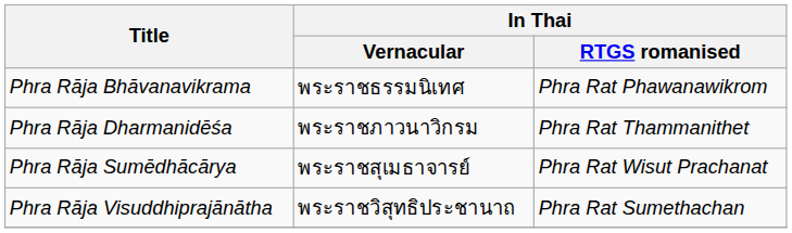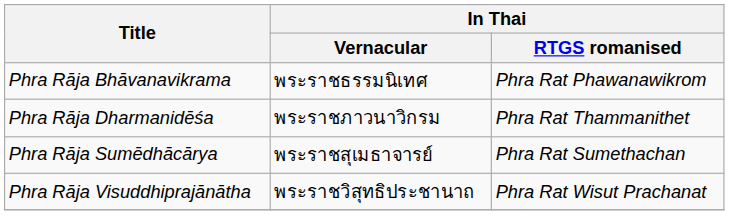Phra Rāja Sumēdhācārya | In Thai / RTGS romanised: Phra Rat Wisut Prachanat -> Phra Rat Sumethachan
Phra Rāja Visuddhiprajānātha | In Thai / RTGS romanised: Phra Rat Sumethachan -> Phra Rat Wisut Prachanat
